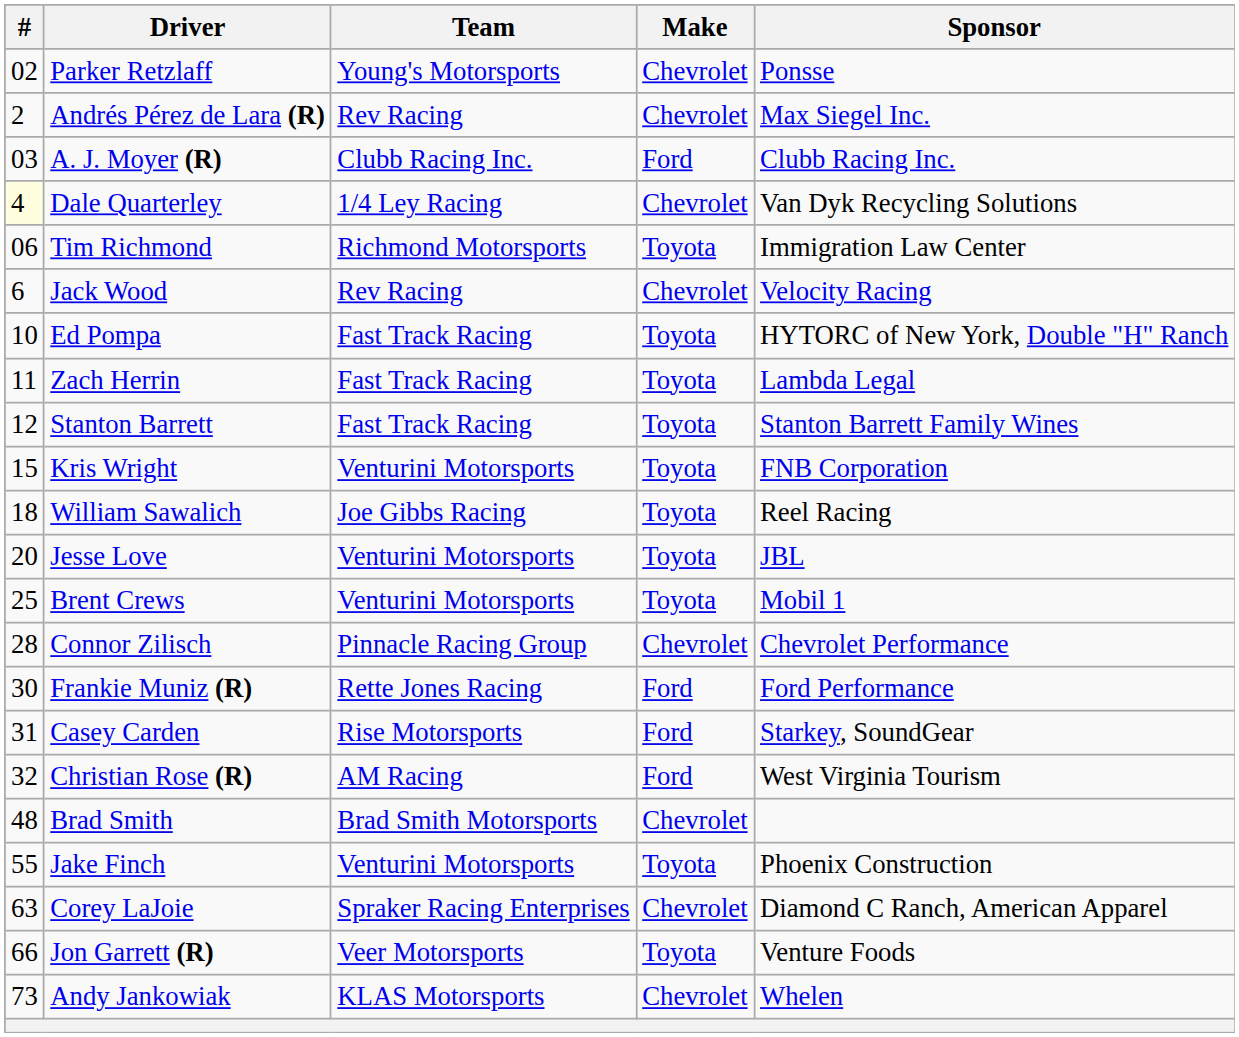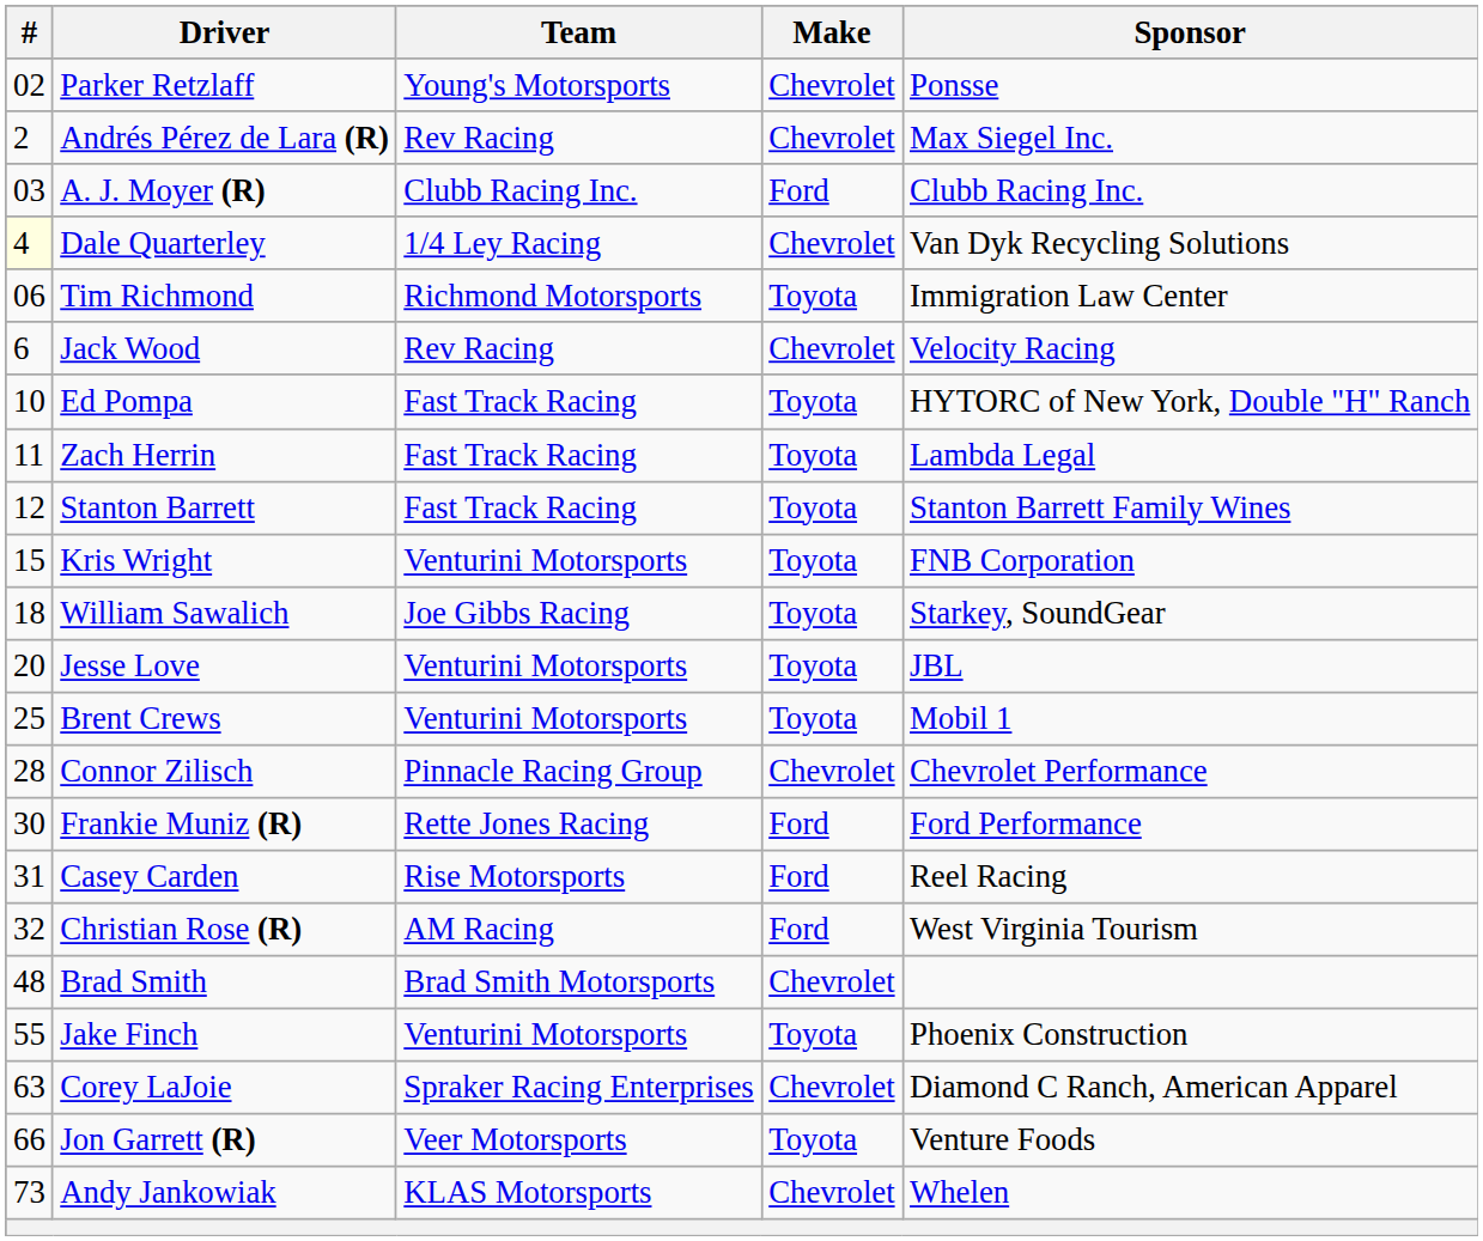William Sawalich | Sponsor: Reel Racing -> Starkey, SoundGear
Casey Carden | Sponsor: Starkey, SoundGear -> Reel Racing
